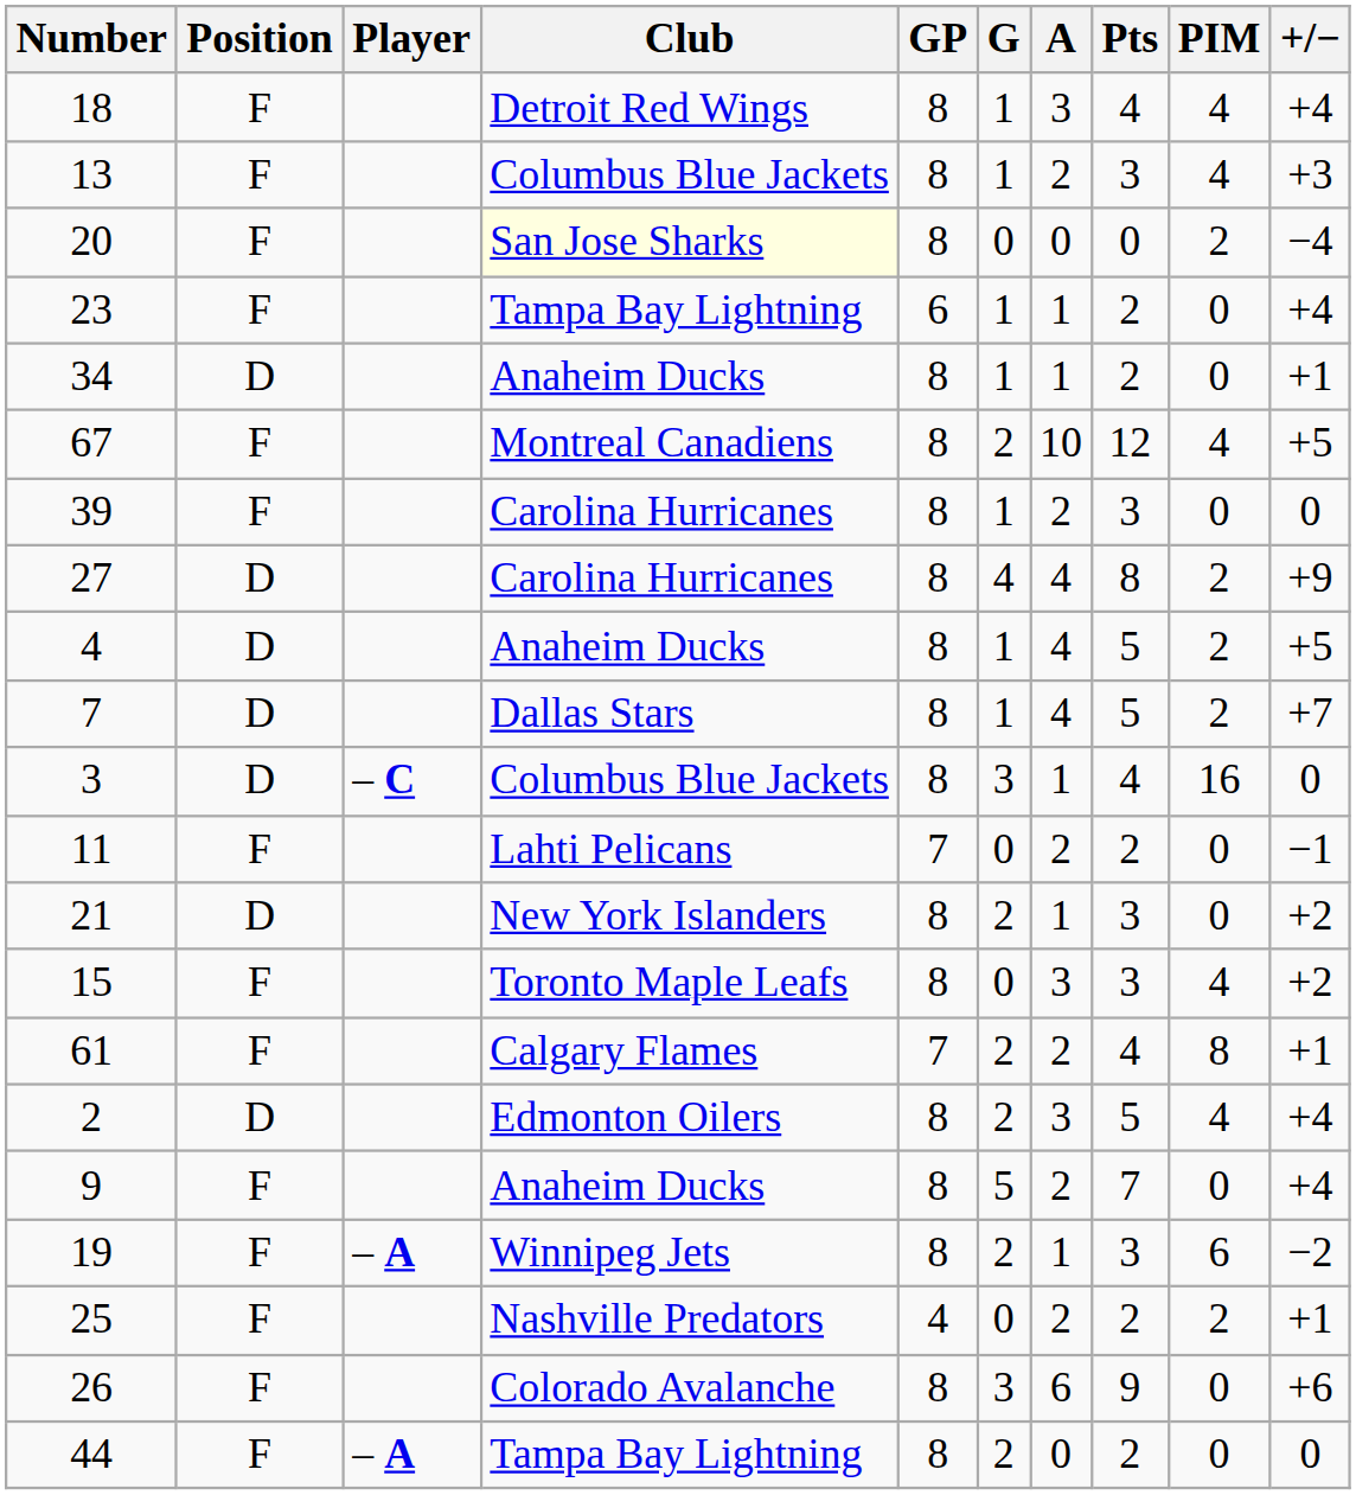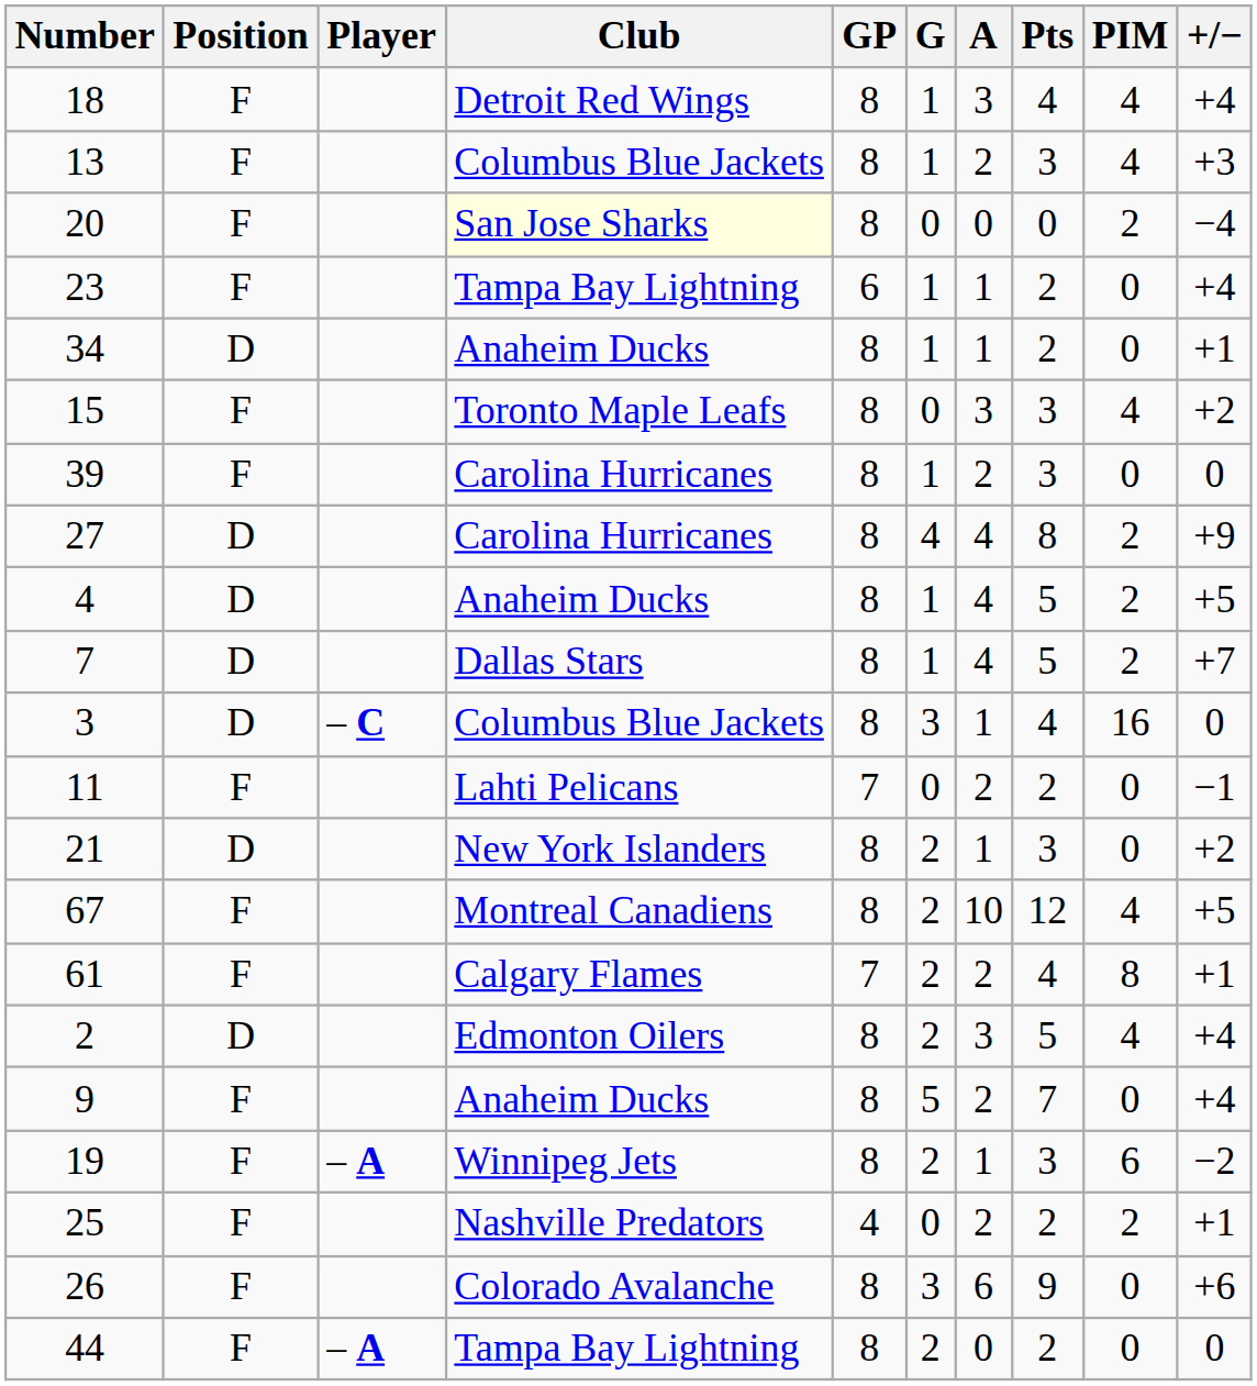rows swapped: 15 <-> 67
